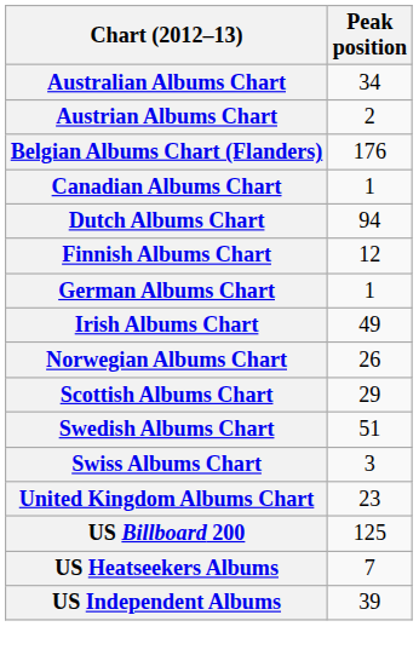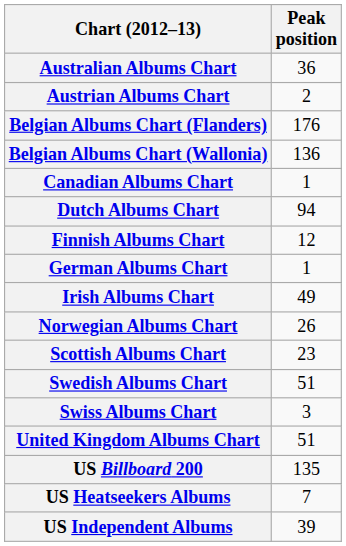Australian Albums Chart | Peak position: 34 -> 36
+ row: Belgian Albums Chart (Wallonia) | 136
Scottish Albums Chart | Peak position: 29 -> 23
United Kingdom Albums Chart | Peak position: 23 -> 51
US Billboard 200 | Peak position: 125 -> 135
